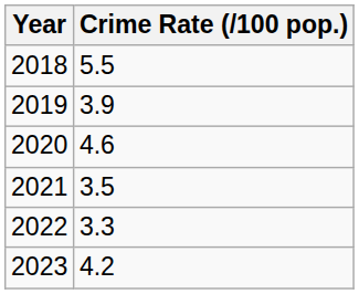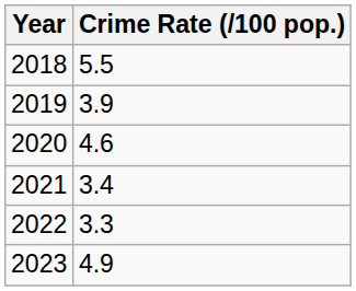2021 | Crime Rate (/100 pop.): 3.5 -> 3.4
2023 | Crime Rate (/100 pop.): 4.2 -> 4.9
